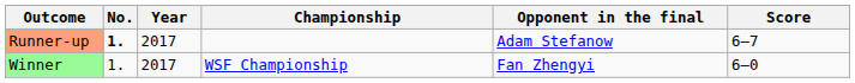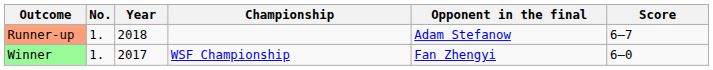Runner-up | No.: bold -> normal
Runner-up | Year: 2017 -> 2018
